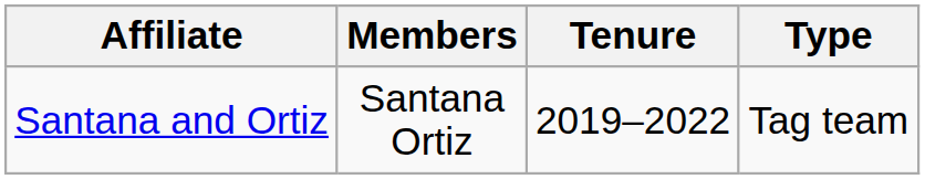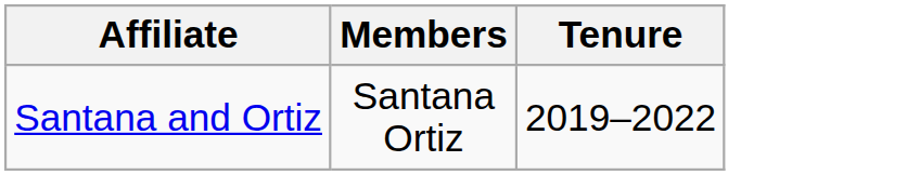- column: Type | Tag team
